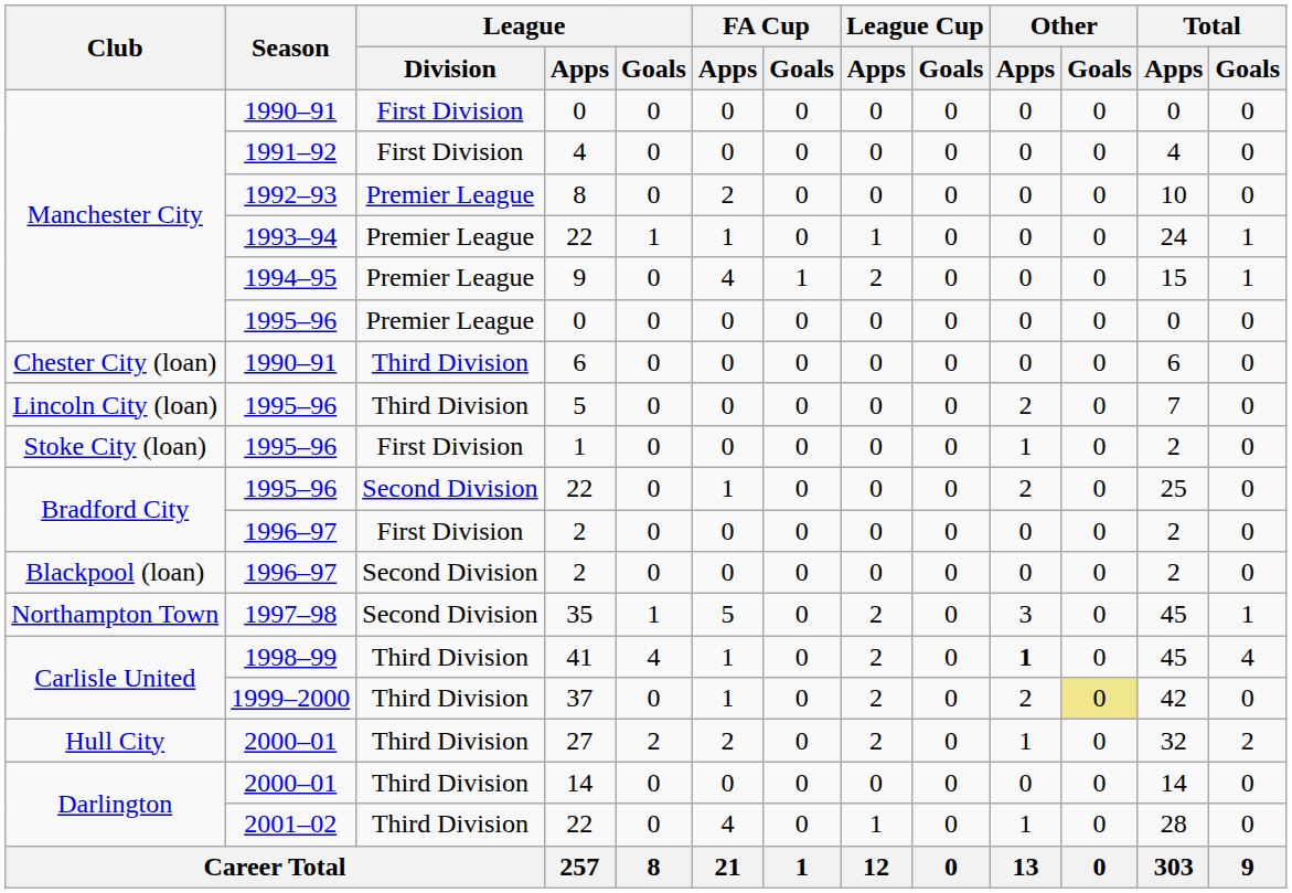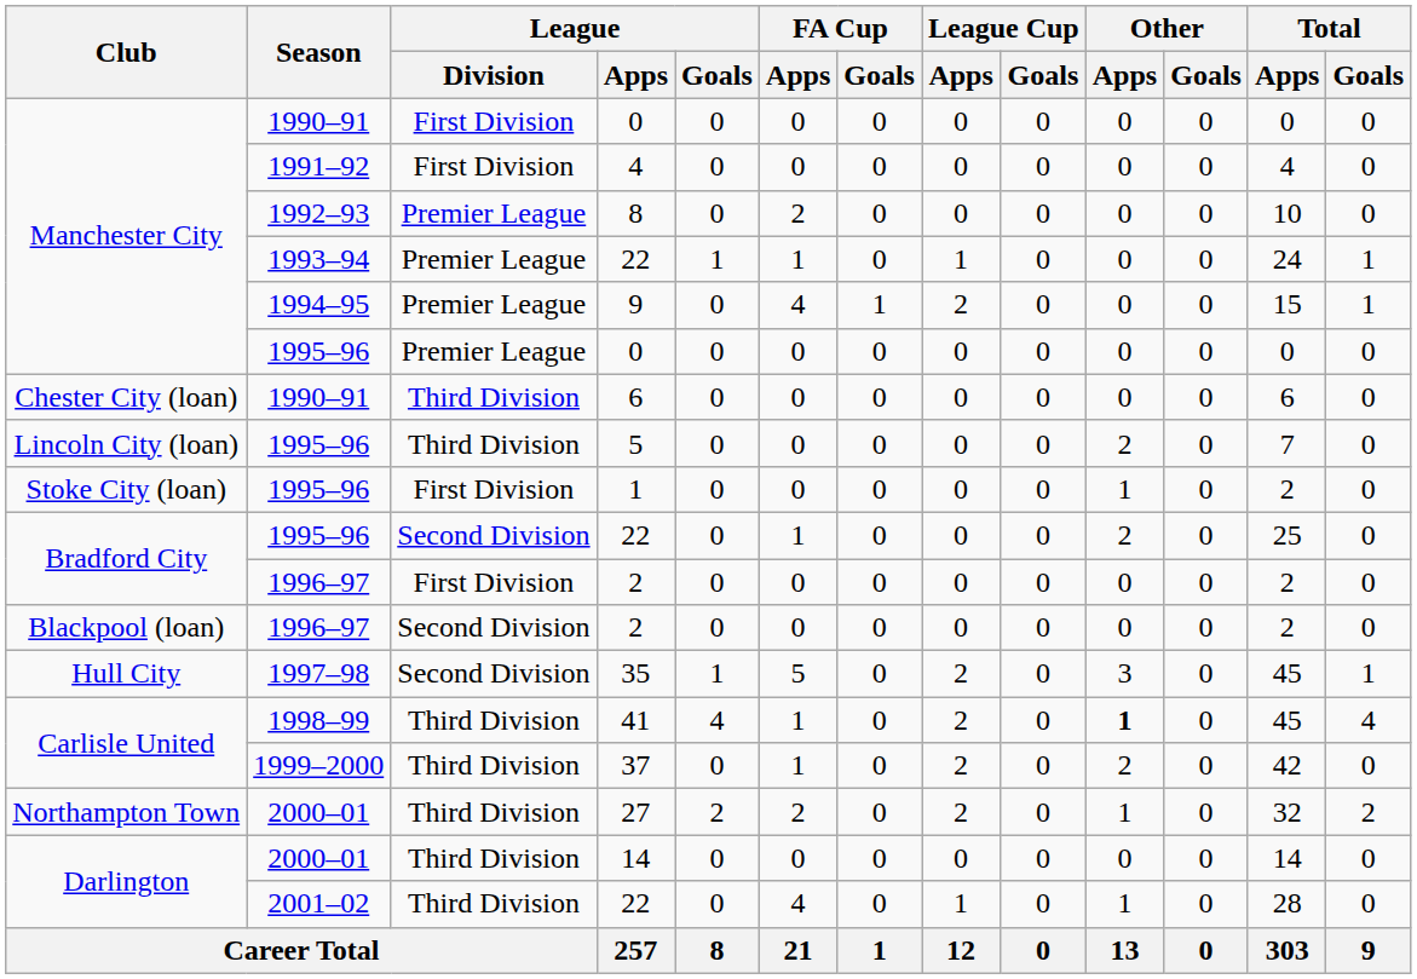35 | Club: Northampton Town -> Hull City
37 | Other / Goals: khaki background -> no background
27 | Club: Hull City -> Northampton Town
